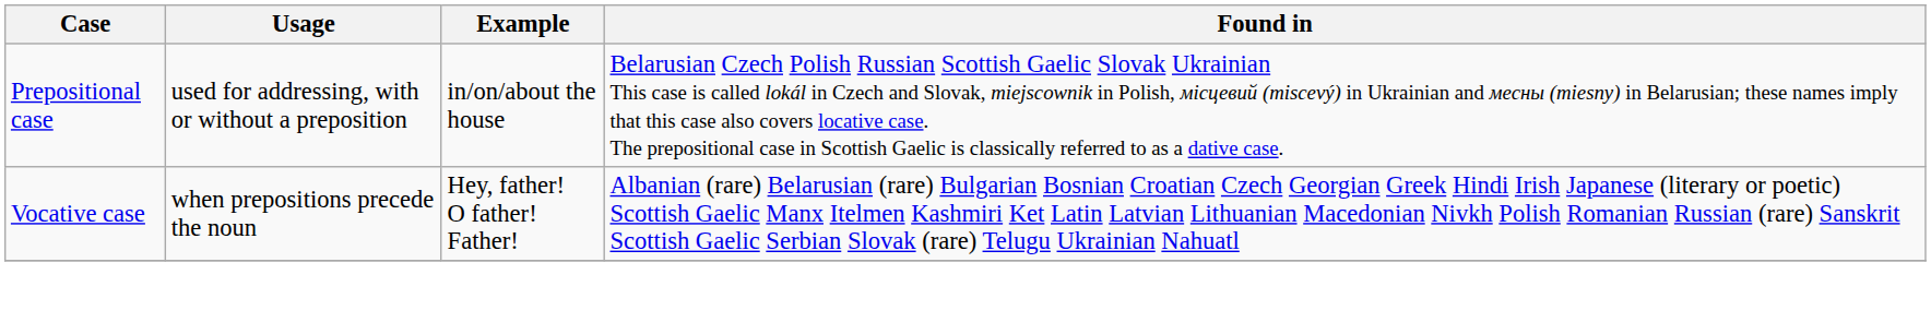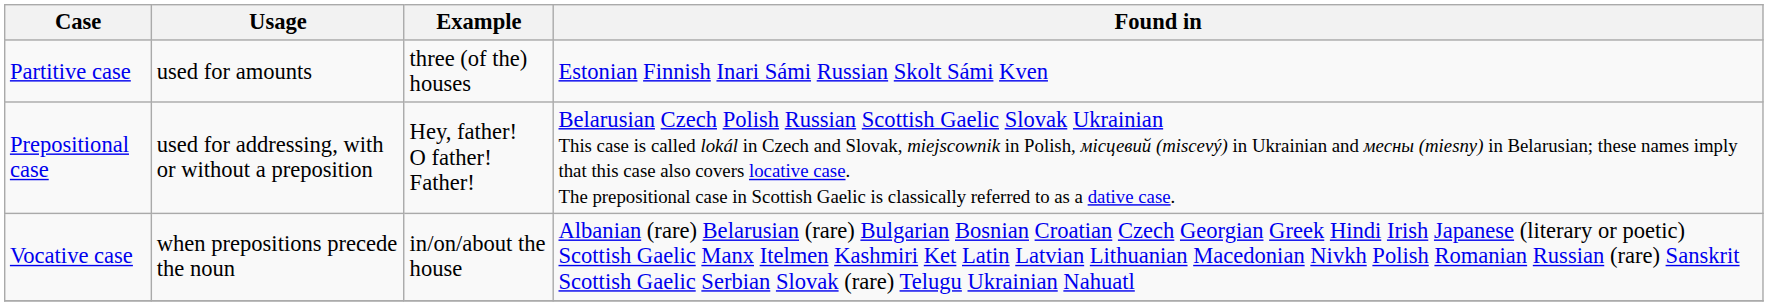+ row: Partitive case | used for amounts | three (of the) houses | Estonian Finnish Inari Sámi Russian Skolt Sámi Kven
Prepositional case | Example: in/on/about the house -> Hey, father! O father! Father!
Vocative case | Example: Hey, father! O father! Father! -> in/on/about the house
